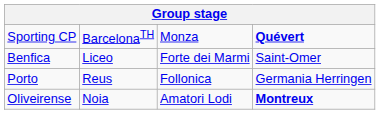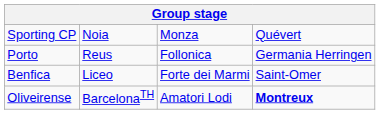Sporting CP | column 2: BarcelonaTH -> Noia
Sporting CP | column 4: bold -> normal
rows swapped: Benfica <-> Porto
Oliveirense | column 2: Noia -> BarcelonaTH
